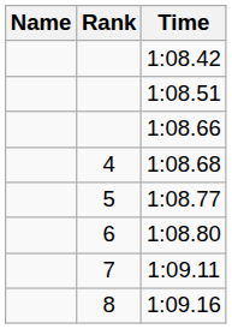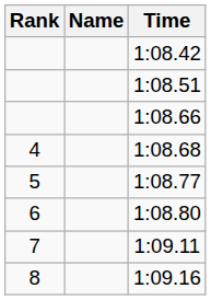columns swapped: Rank <-> Name
